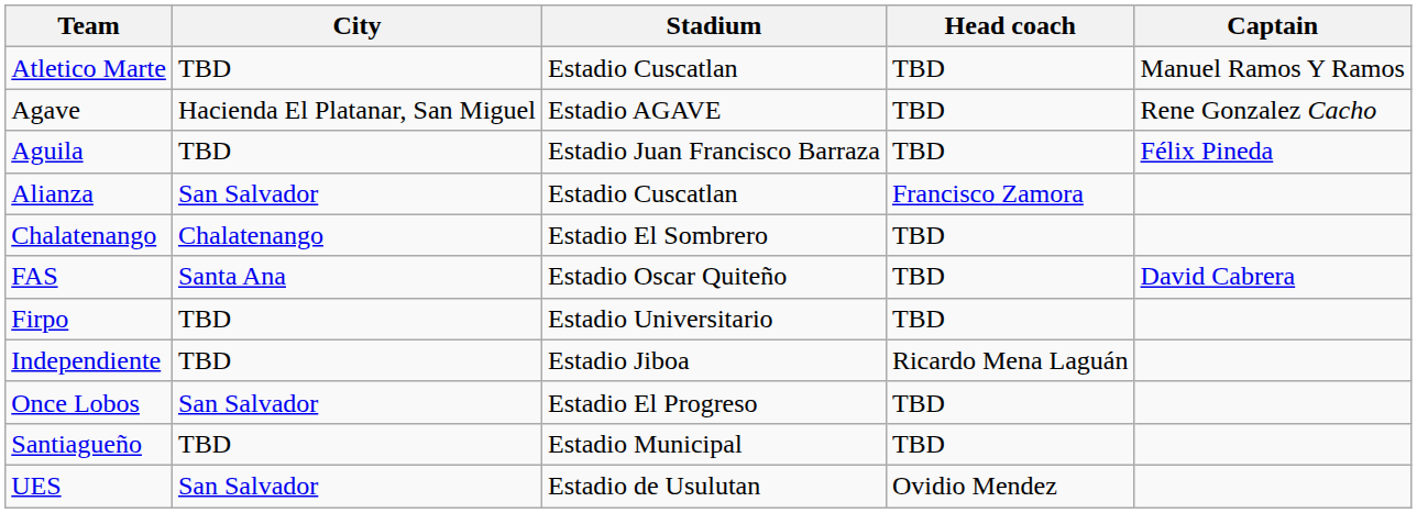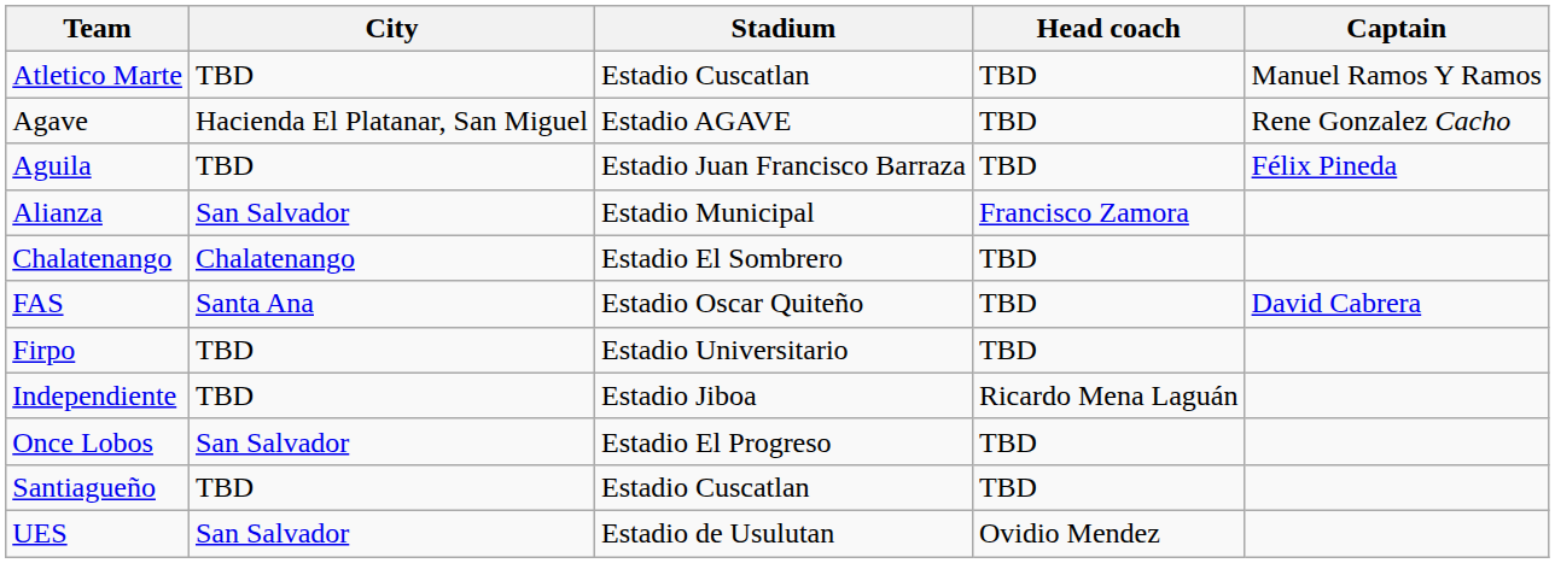Alianza | Stadium: Estadio Cuscatlan -> Estadio Municipal
Santiagueño | Stadium: Estadio Municipal -> Estadio Cuscatlan
